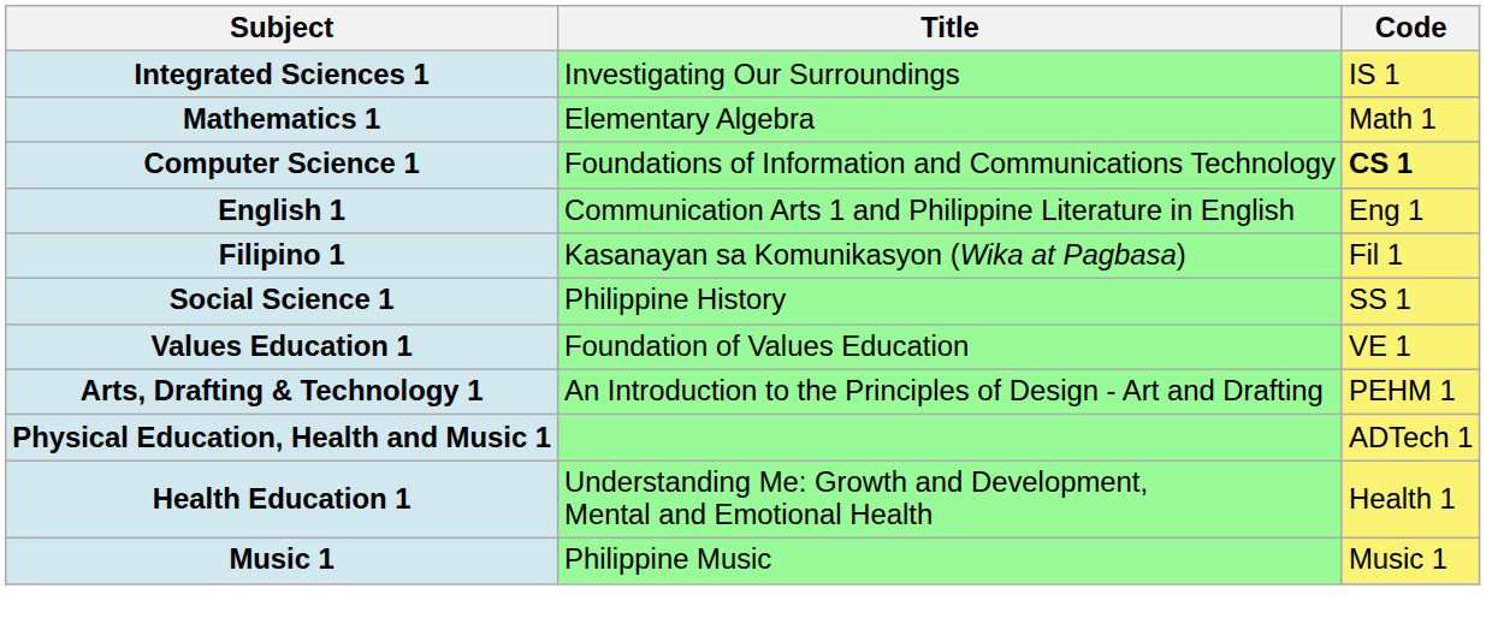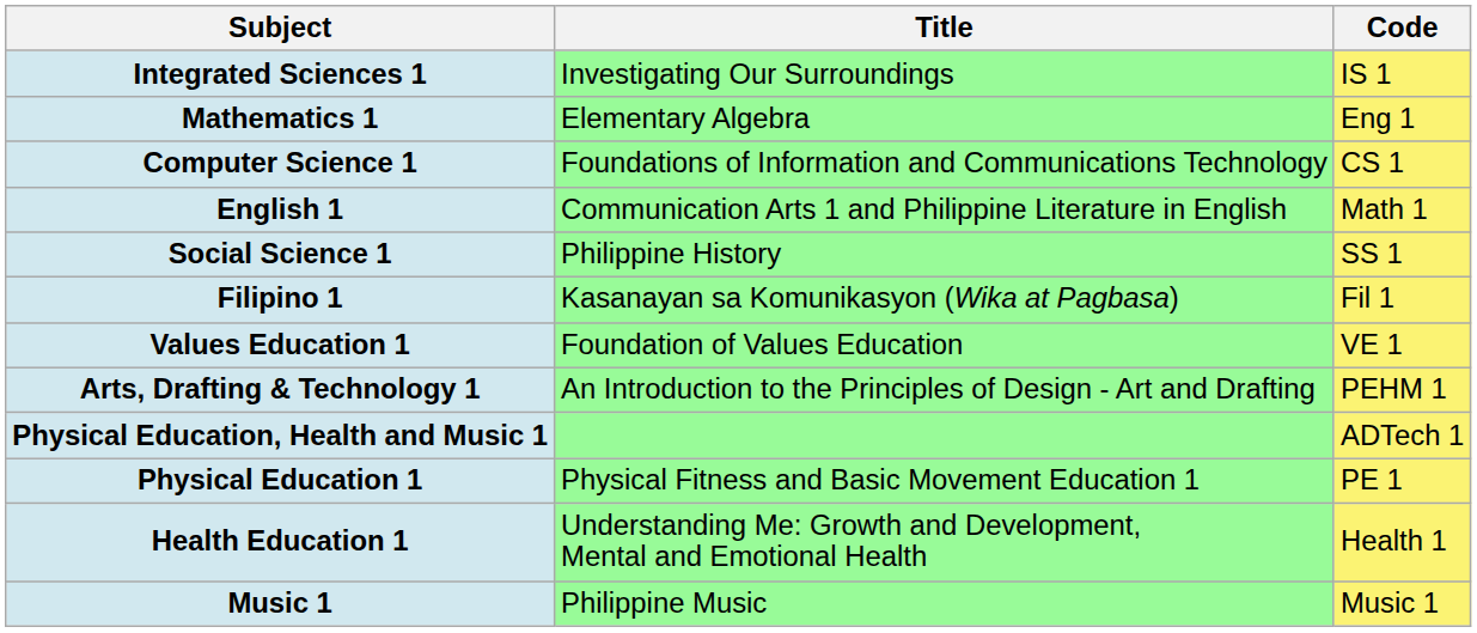Mathematics 1 | Code: Math 1 -> Eng 1
Computer Science 1 | Code: bold -> normal
English 1 | Code: Eng 1 -> Math 1
rows swapped: Filipino 1 <-> Social Science 1
+ row: Physical Education 1 | Physical Fitness and Basic Movement Education 1 | PE 1
